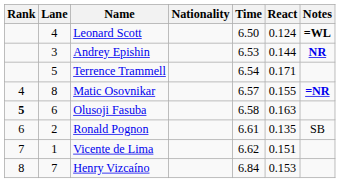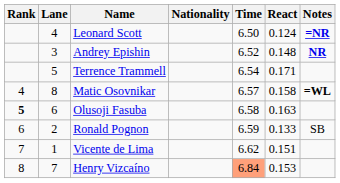Leonard Scott | Notes: =WL -> =NR
Andrey Epishin | Time: 6.53 -> 6.52
Andrey Epishin | React: 0.144 -> 0.148
Matic Osovnikar | React: 0.155 -> 0.158
Matic Osovnikar | Notes: =NR -> =WL
Ronald Pognon | Time: 6.61 -> 6.59
Ronald Pognon | React: 0.135 -> 0.133
Henry Vizcaíno | Time: no background -> lightsalmon background
